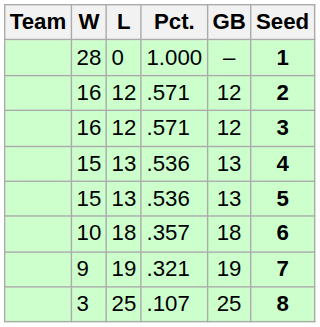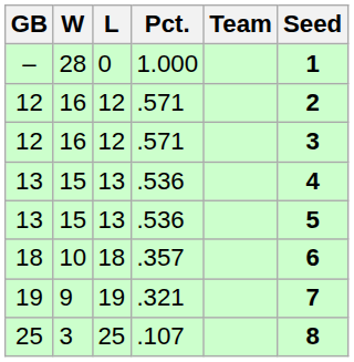columns swapped: Team <-> GB
